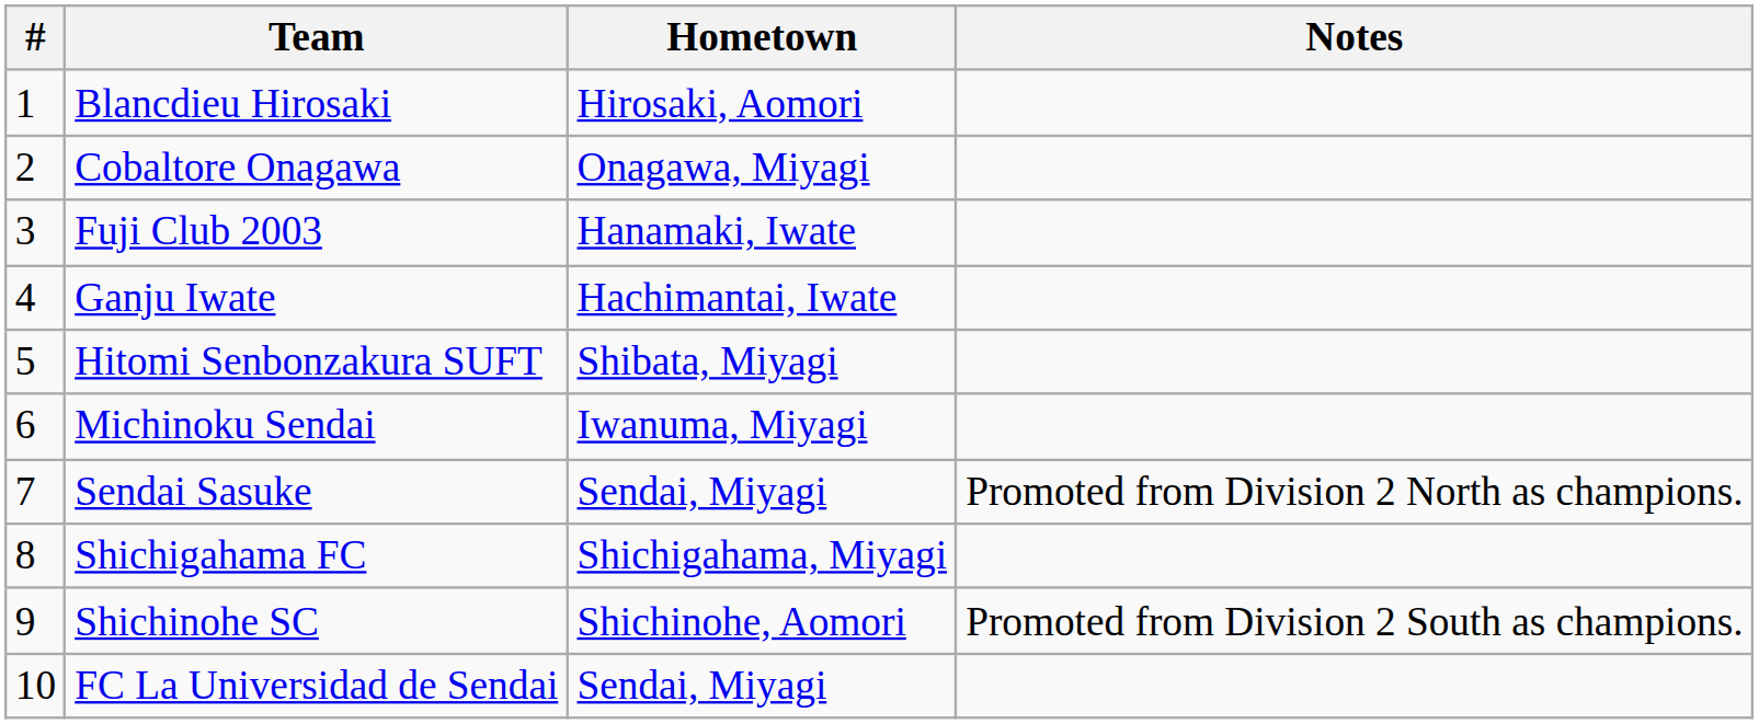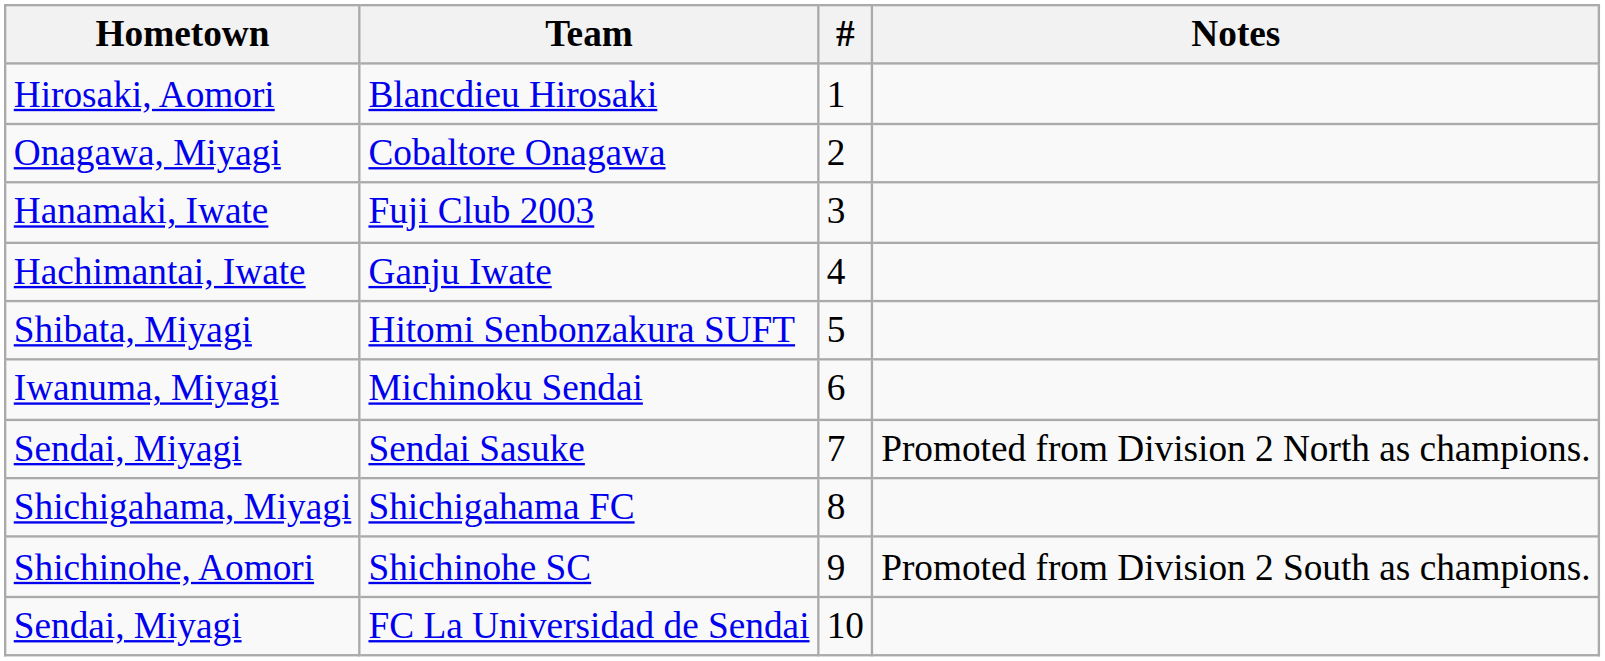columns swapped: # <-> Hometown
